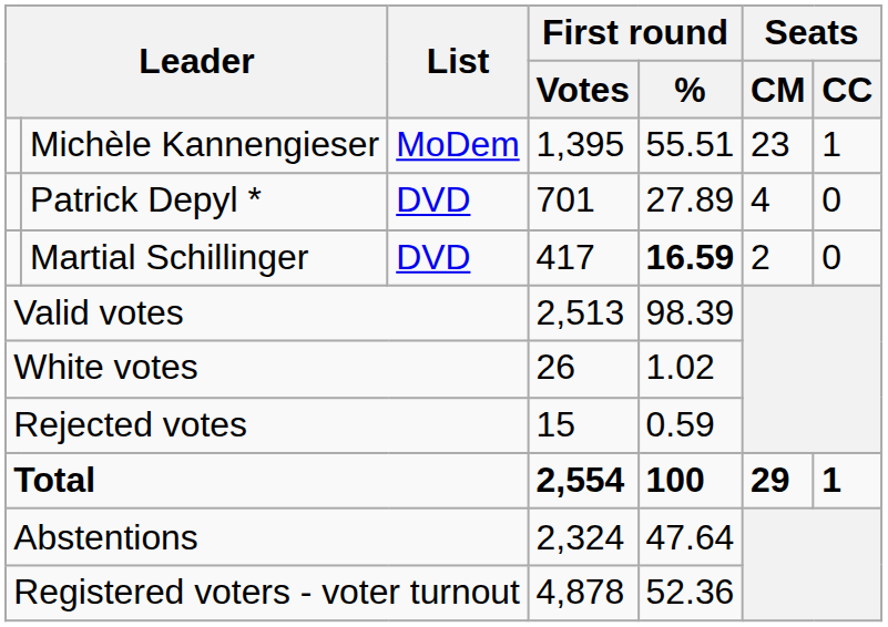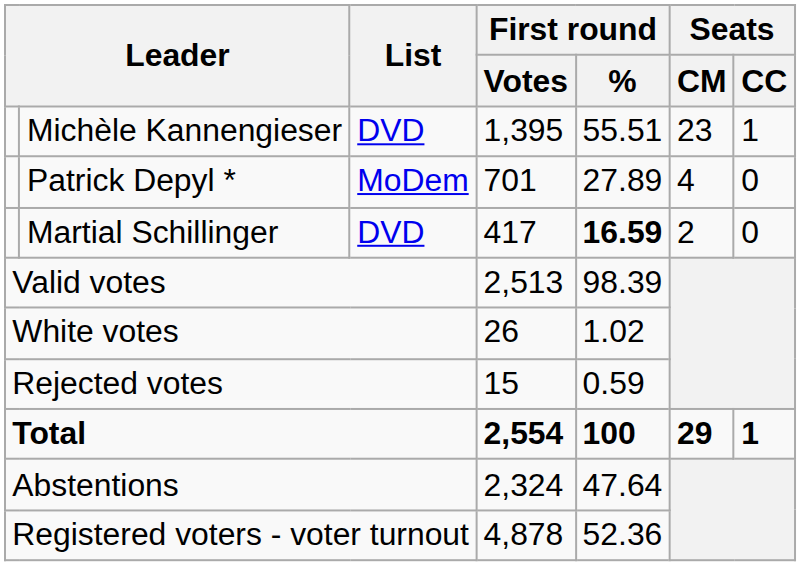Michèle Kannengieser | List: MoDem -> DVD
Patrick Depyl * | List: DVD -> MoDem
